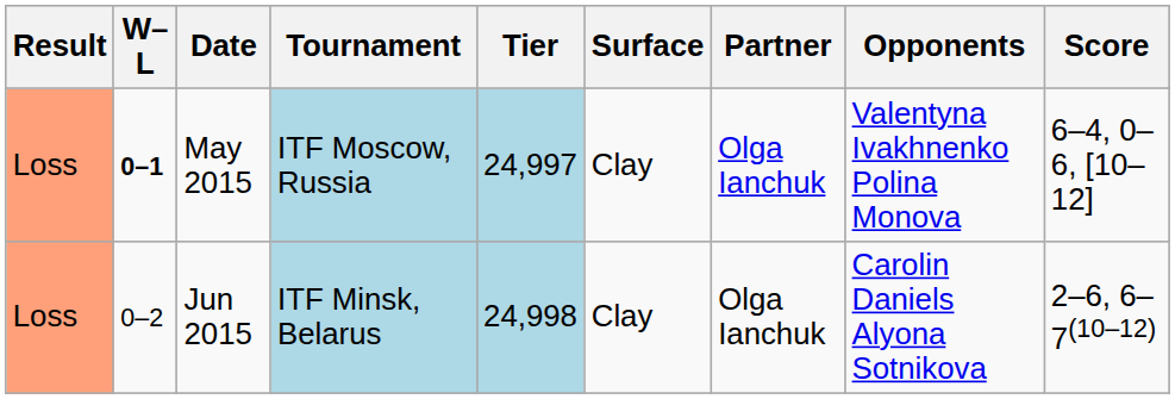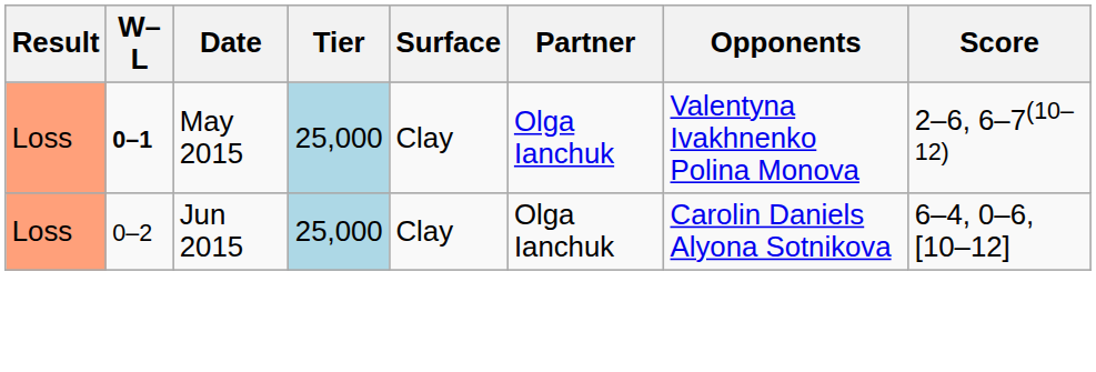- column: Tournament | ITF Moscow, Russia | ITF Minsk, Belarus
May 2015 | Tier: 24,997 -> 25,000
May 2015 | Score: 6–4, 0–6, [10–12] -> 2–6, 6–7(10–12)
Jun 2015 | Tier: 24,998 -> 25,000
Jun 2015 | Score: 2–6, 6–7(10–12) -> 6–4, 0–6, [10–12]
